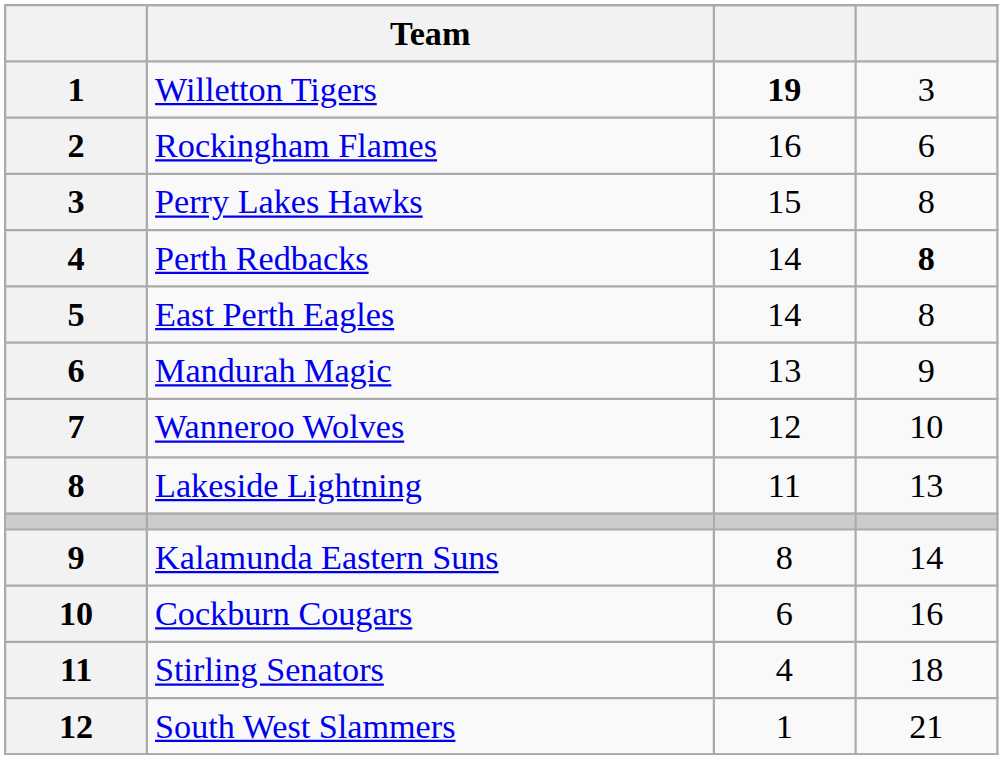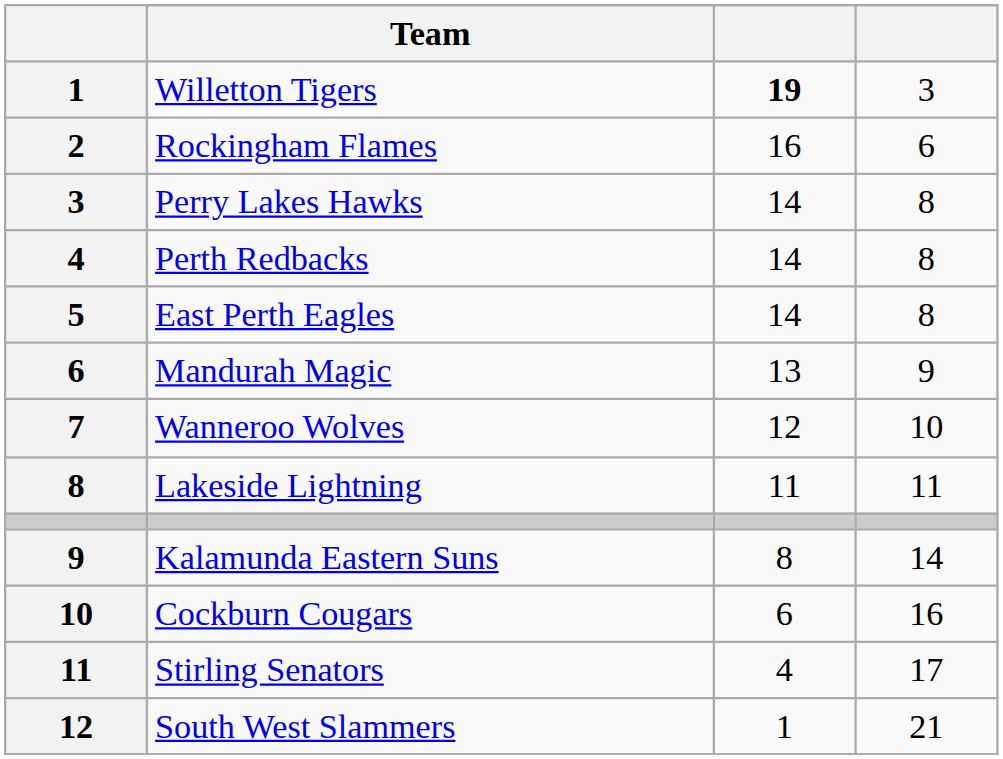Perry Lakes Hawks | column 3: 15 -> 14
Perth Redbacks | column 4: bold -> normal
Lakeside Lightning | column 4: 13 -> 11
Stirling Senators | column 4: 18 -> 17
